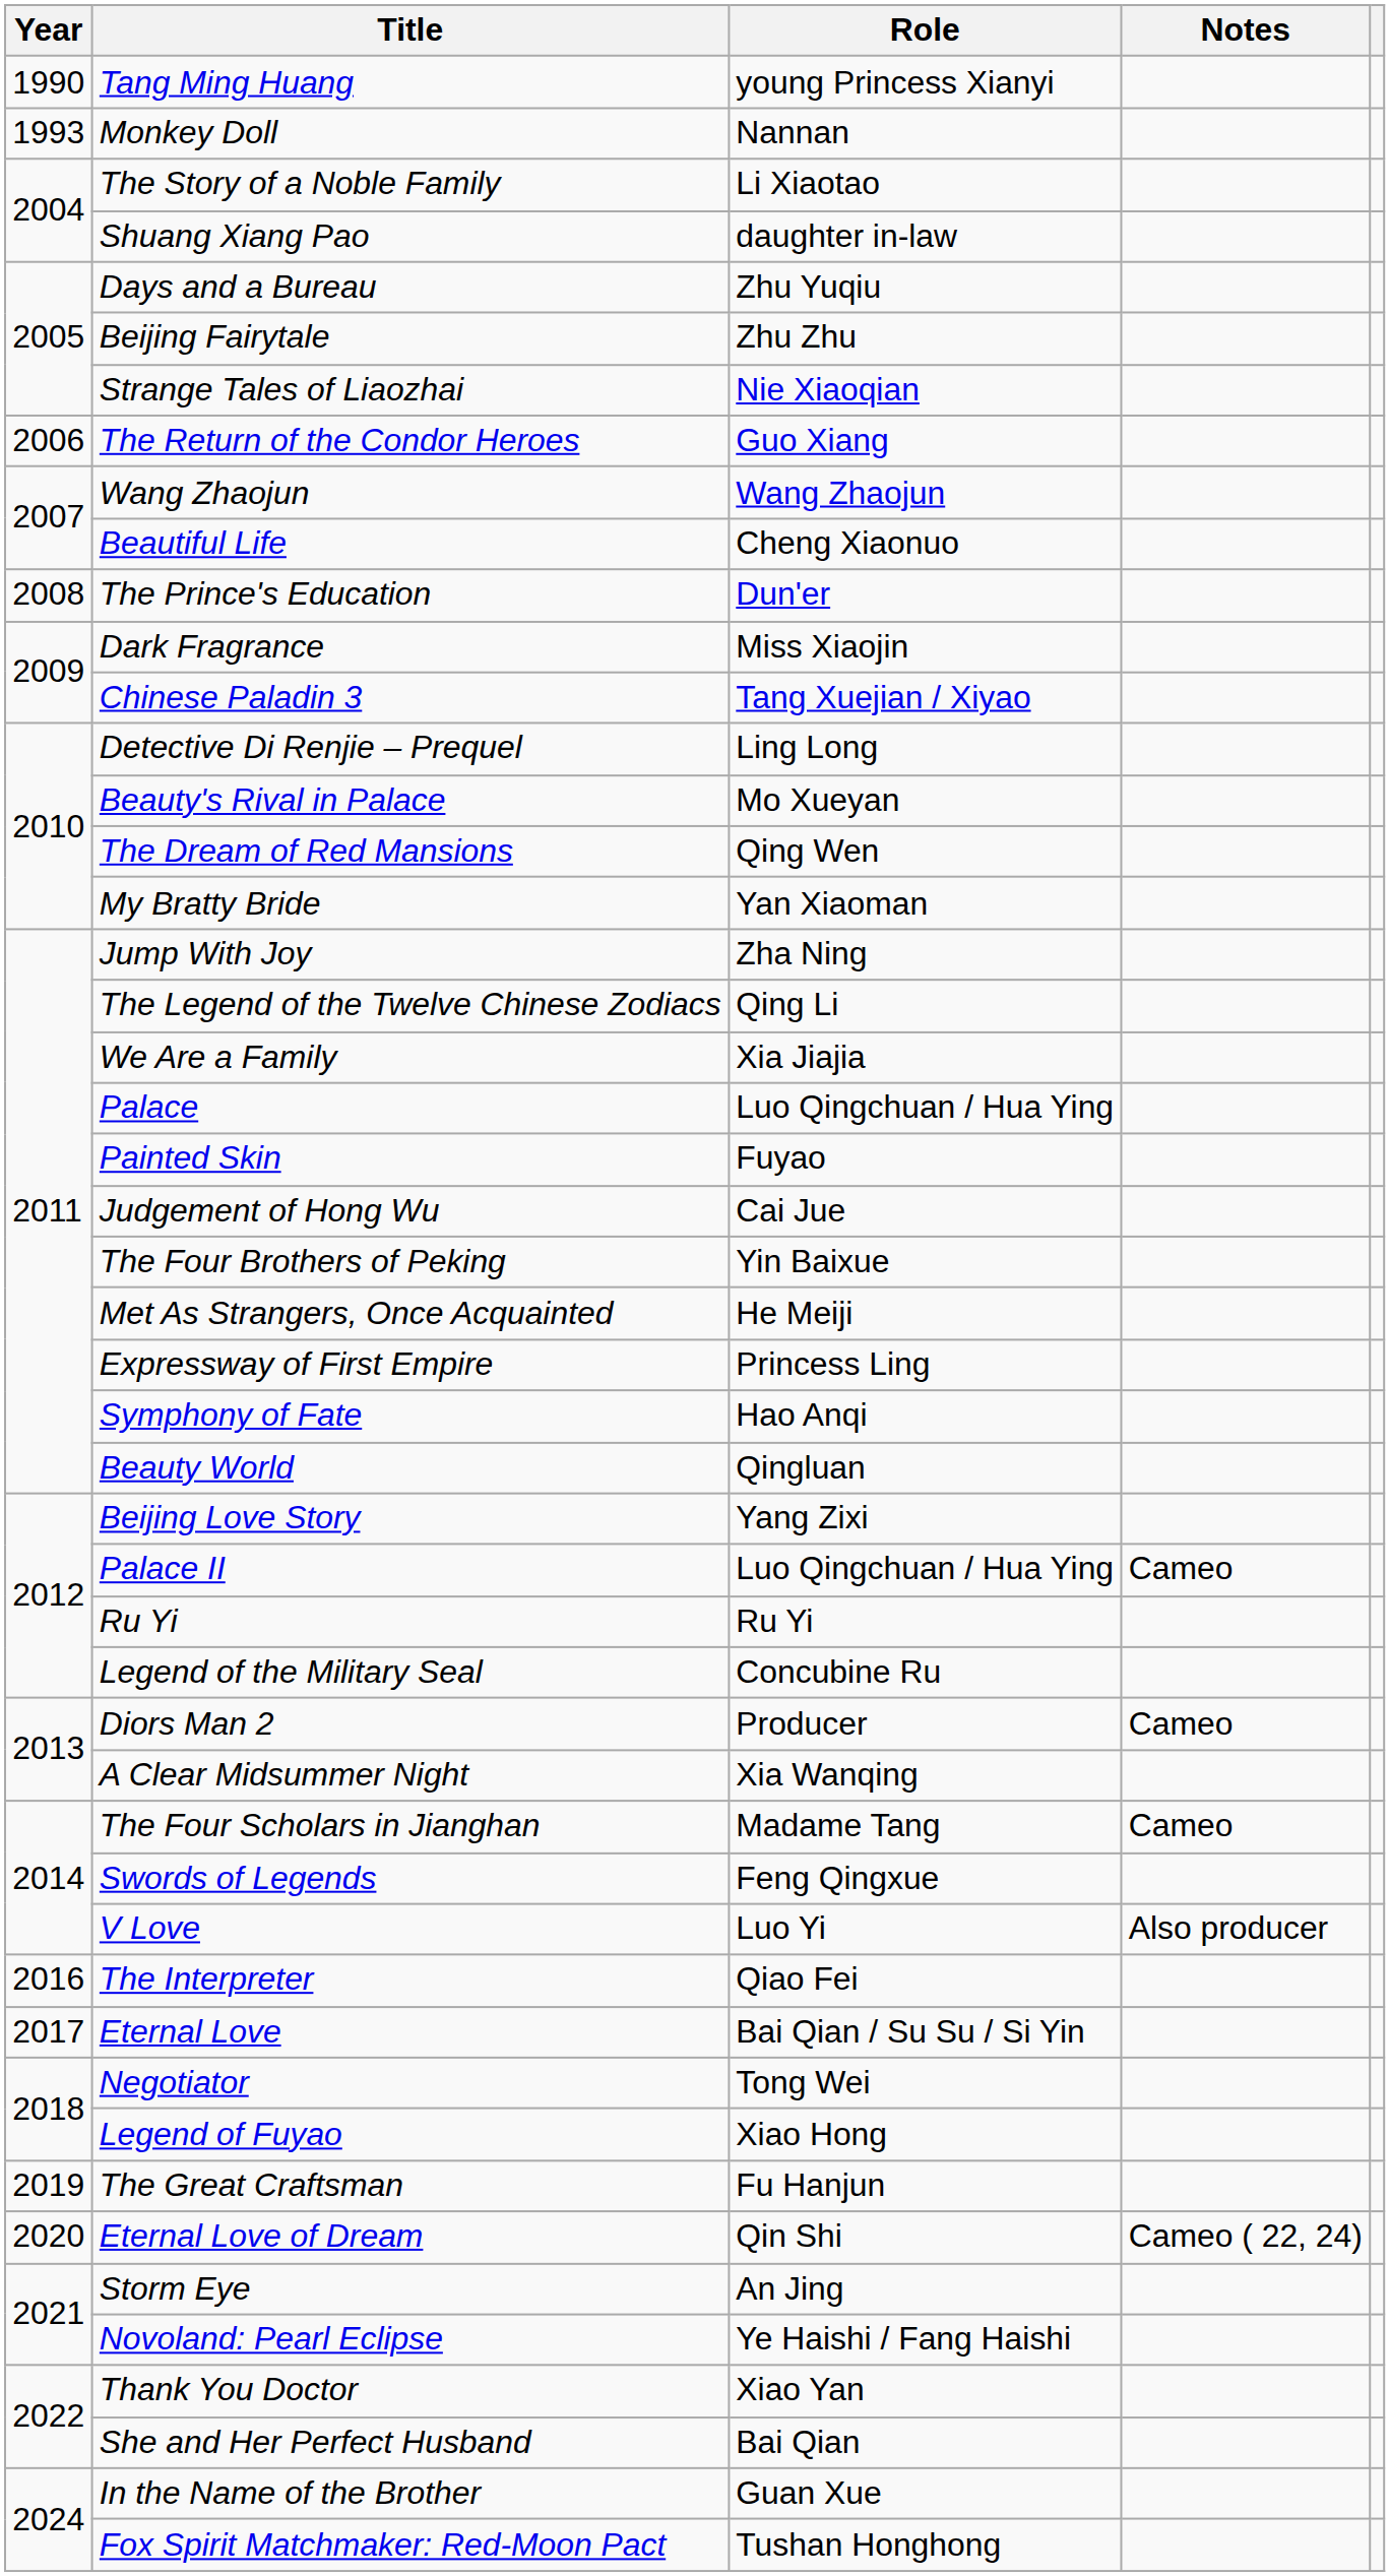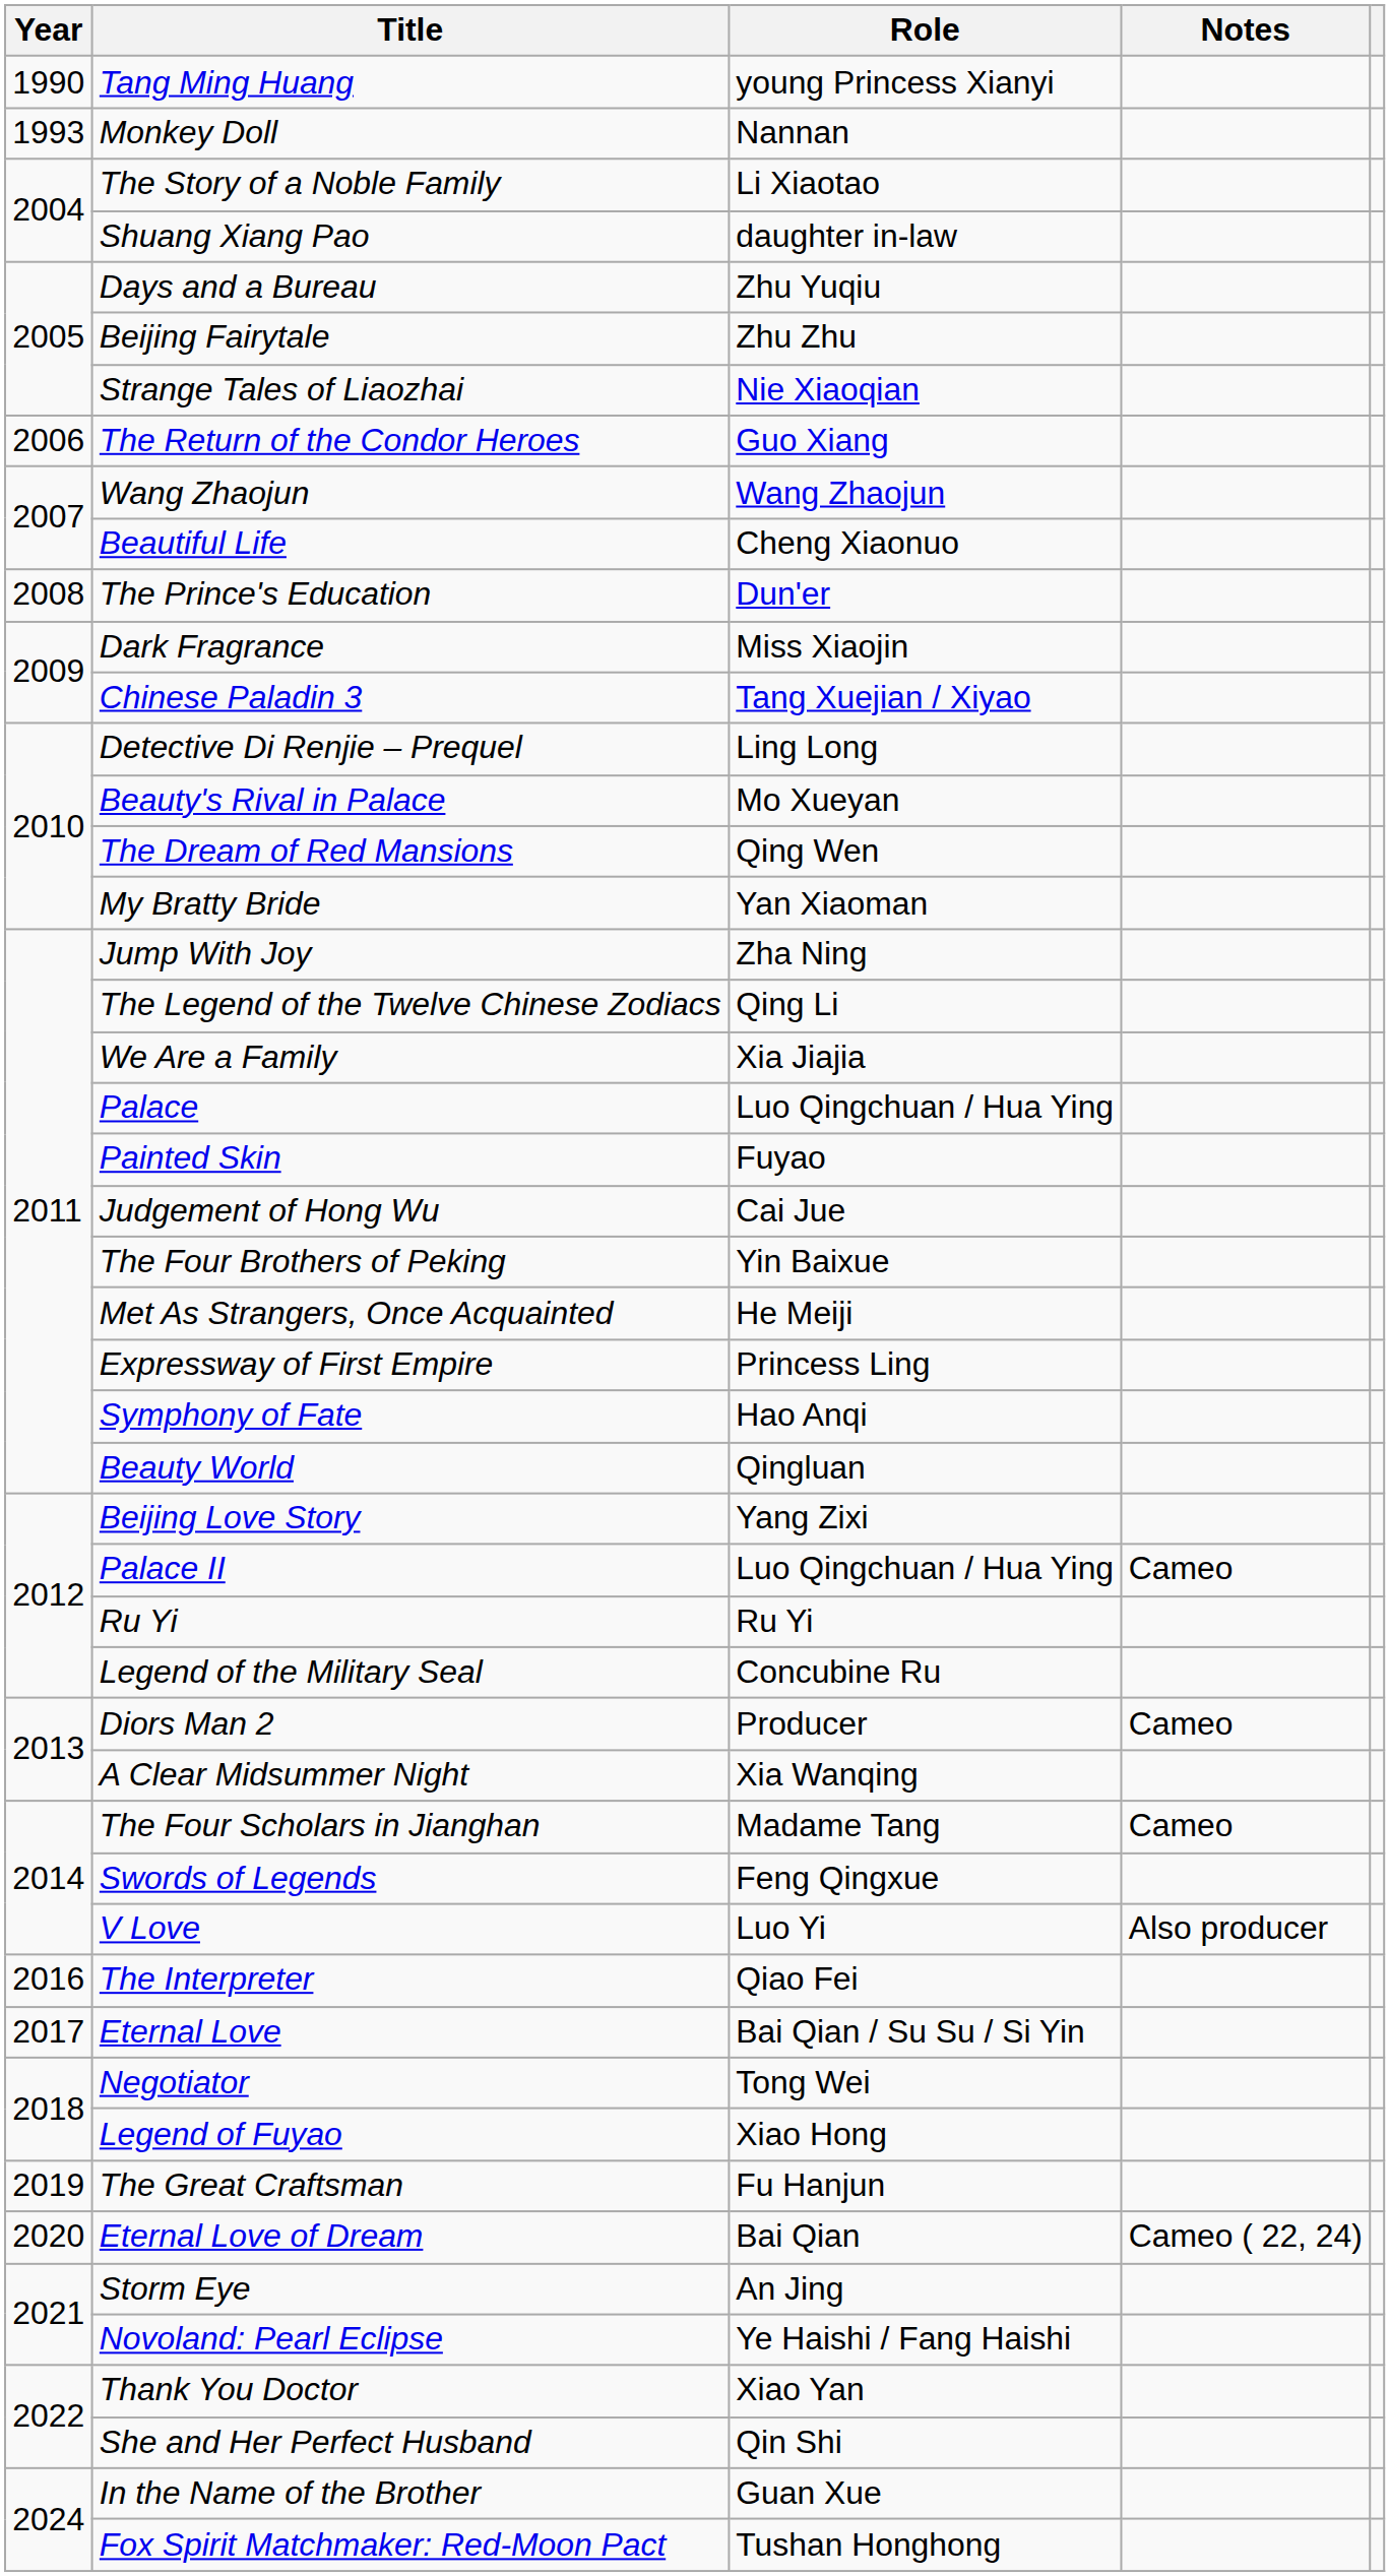Eternal Love of Dream | Role: Qin Shi -> Bai Qian
She and Her Perfect Husband | Role: Bai Qian -> Qin Shi
